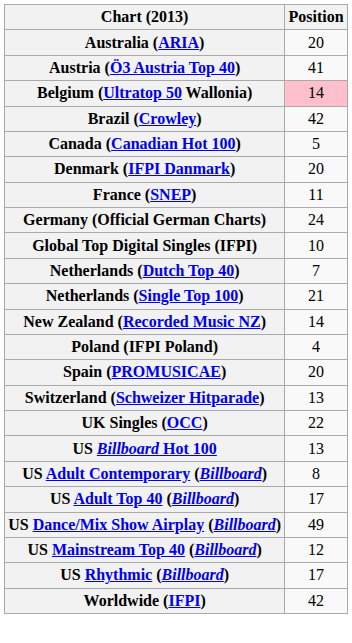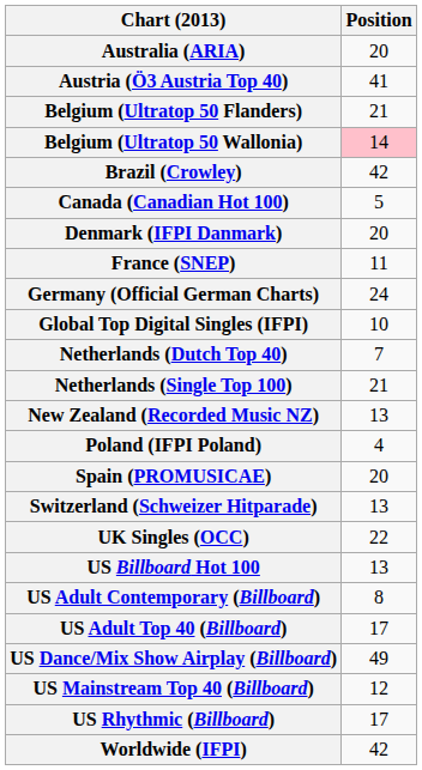+ row: Belgium (Ultratop 50 Flanders) | 21
New Zealand (Recorded Music NZ) | Position: 14 -> 13
